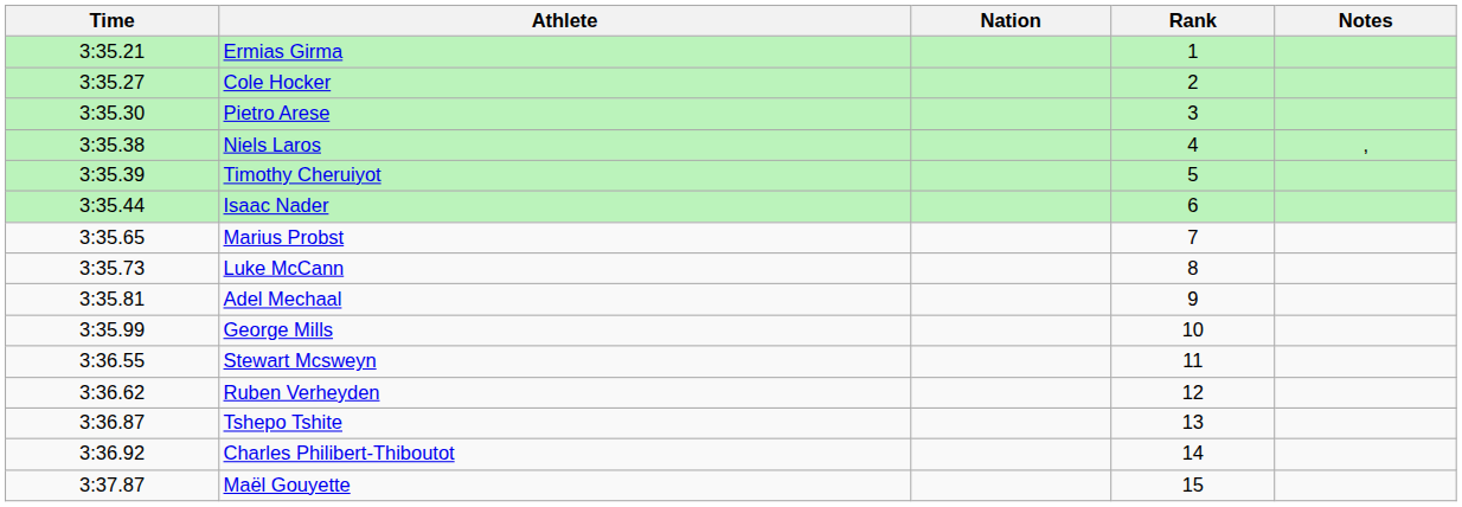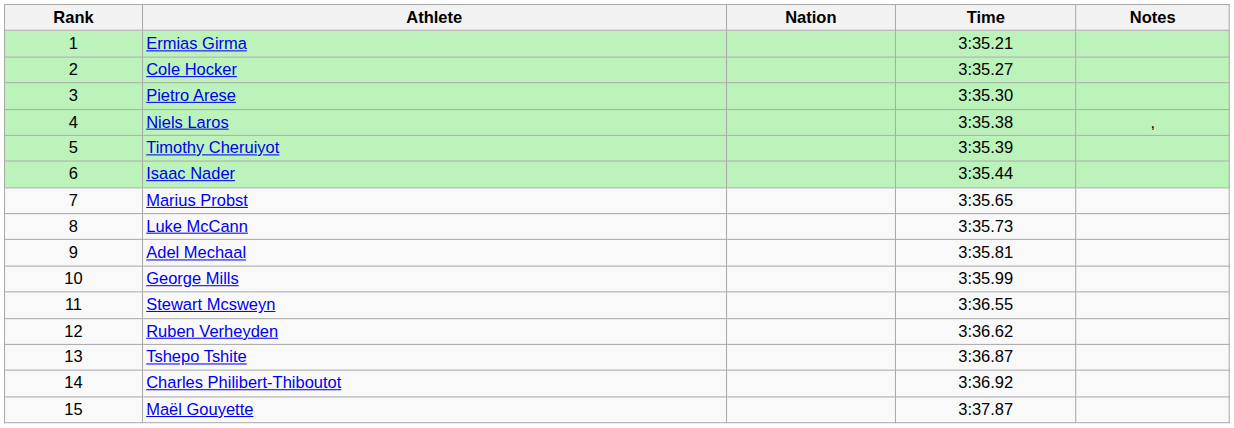columns swapped: Rank <-> Time
